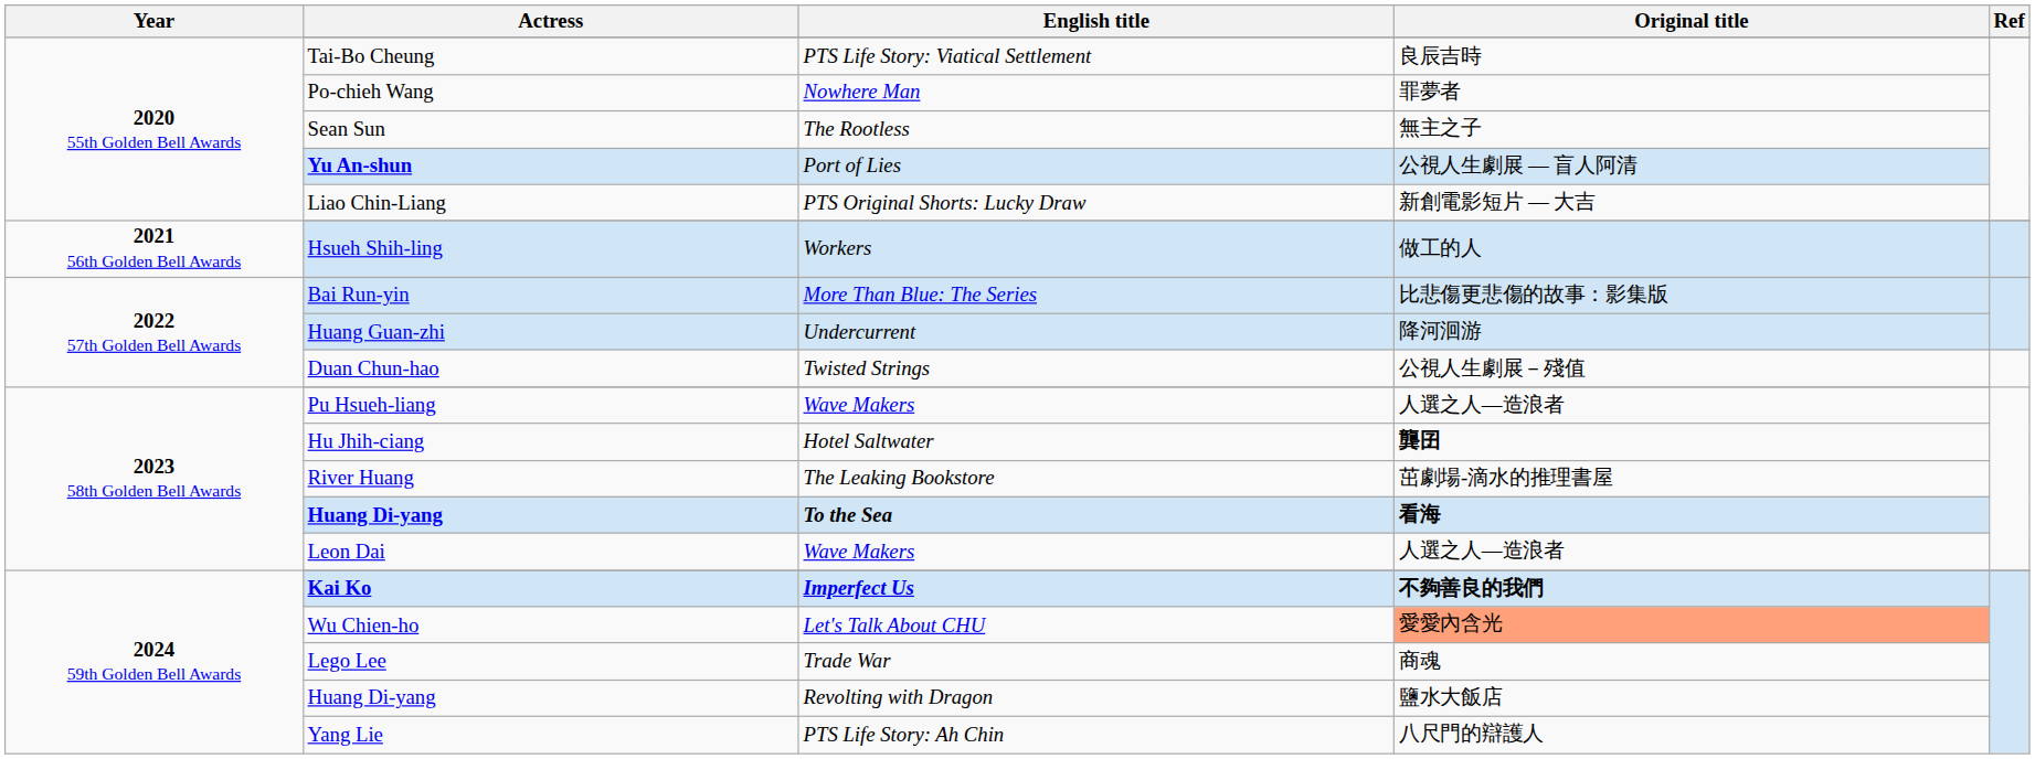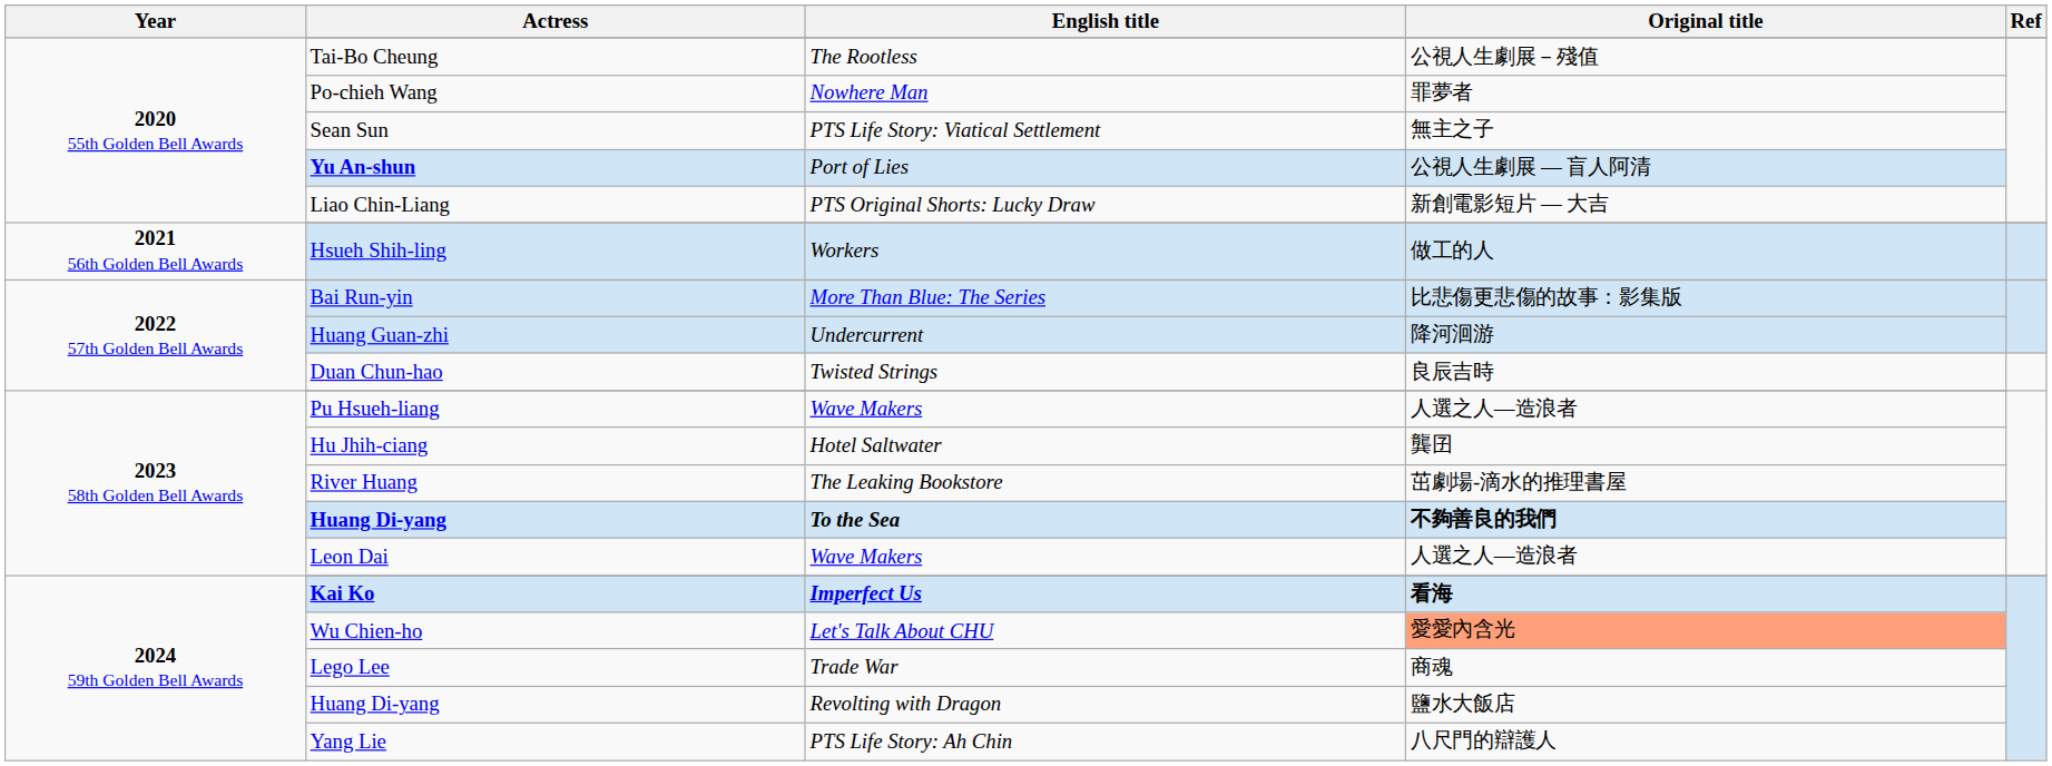Tai-Bo Cheung | English title: PTS Life Story: Viatical Settlement -> The Rootless
Tai-Bo Cheung | Original title: 良辰吉時 -> 公視人生劇展－殘值
Sean Sun | English title: The Rootless -> PTS Life Story: Viatical Settlement
Duan Chun-hao | Original title: 公視人生劇展－殘值 -> 良辰吉時
Hu Jhih-ciang | Original title: bold -> normal
2023 58th Golden Bell Awards / Huang Di-yang | Original title: 看海 -> 不夠善良的我們
Kai Ko | Original title: 不夠善良的我們 -> 看海
